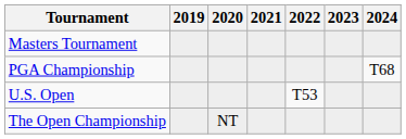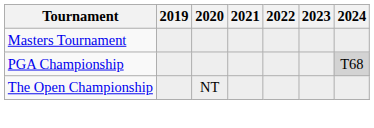PGA Championship | 2024: no background -> lightgrey background
- row: U.S. Open | T53
